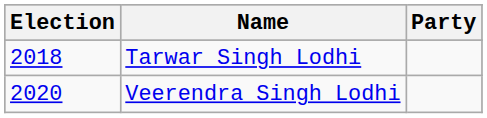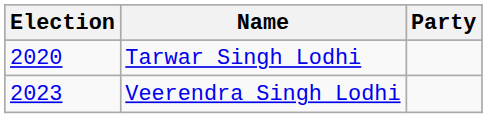Tarwar Singh Lodhi | Election: 2018 -> 2020
Veerendra Singh Lodhi | Election: 2020 -> 2023
